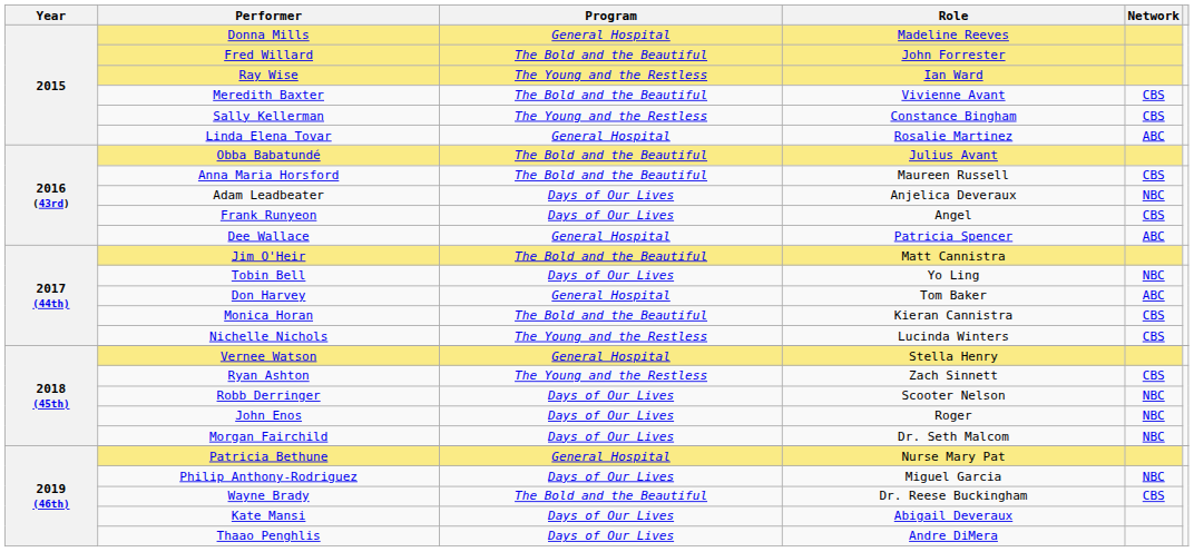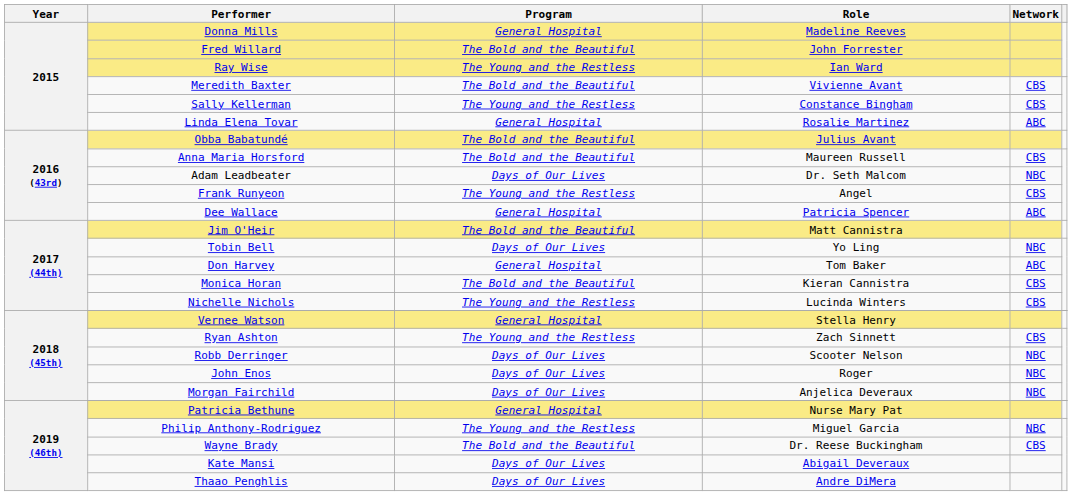Adam Leadbeater | Role: Anjelica Deveraux -> Dr. Seth Malcom
Frank Runyeon | Program: Days of Our Lives -> The Young and the Restless
Morgan Fairchild | Role: Dr. Seth Malcom -> Anjelica Deveraux
Philip Anthony-Rodriguez | Program: Days of Our Lives -> The Young and the Restless
